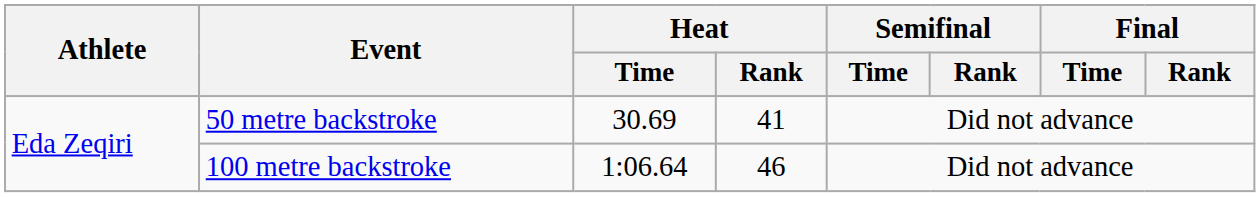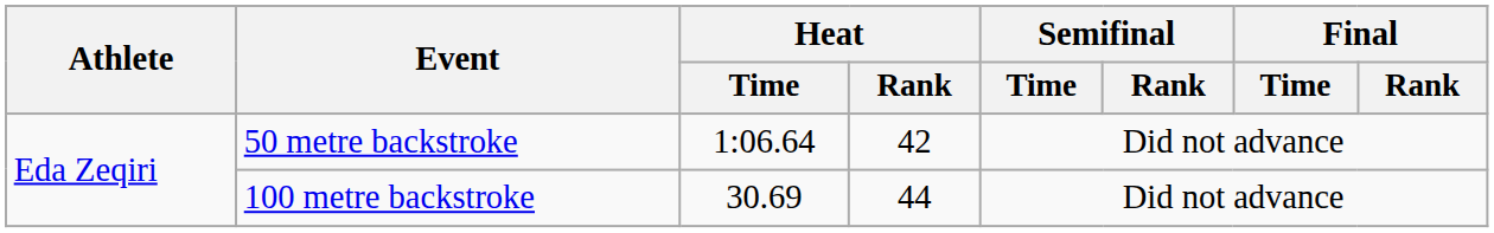50 metre backstroke | Heat / Time: 30.69 -> 1:06.64
50 metre backstroke | Heat / Rank: 41 -> 42
100 metre backstroke | Heat / Time: 1:06.64 -> 30.69
100 metre backstroke | Heat / Rank: 46 -> 44
